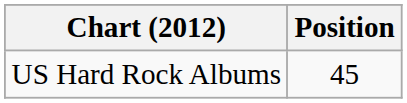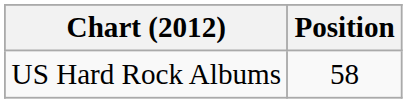US Hard Rock Albums | Position: 45 -> 58
